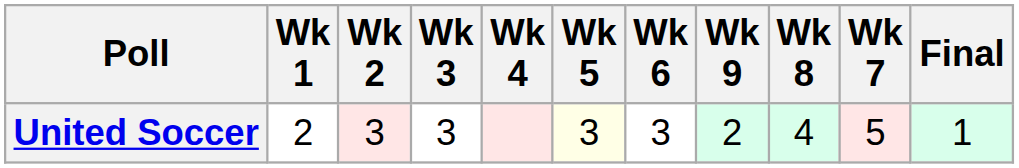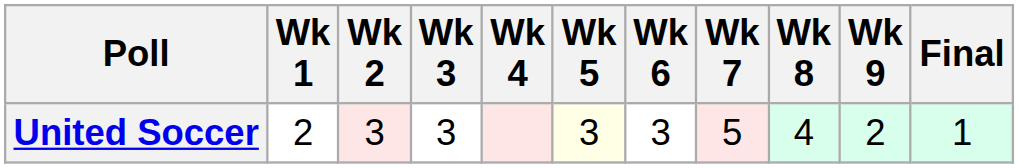columns swapped: Wk 7 <-> Wk 9
